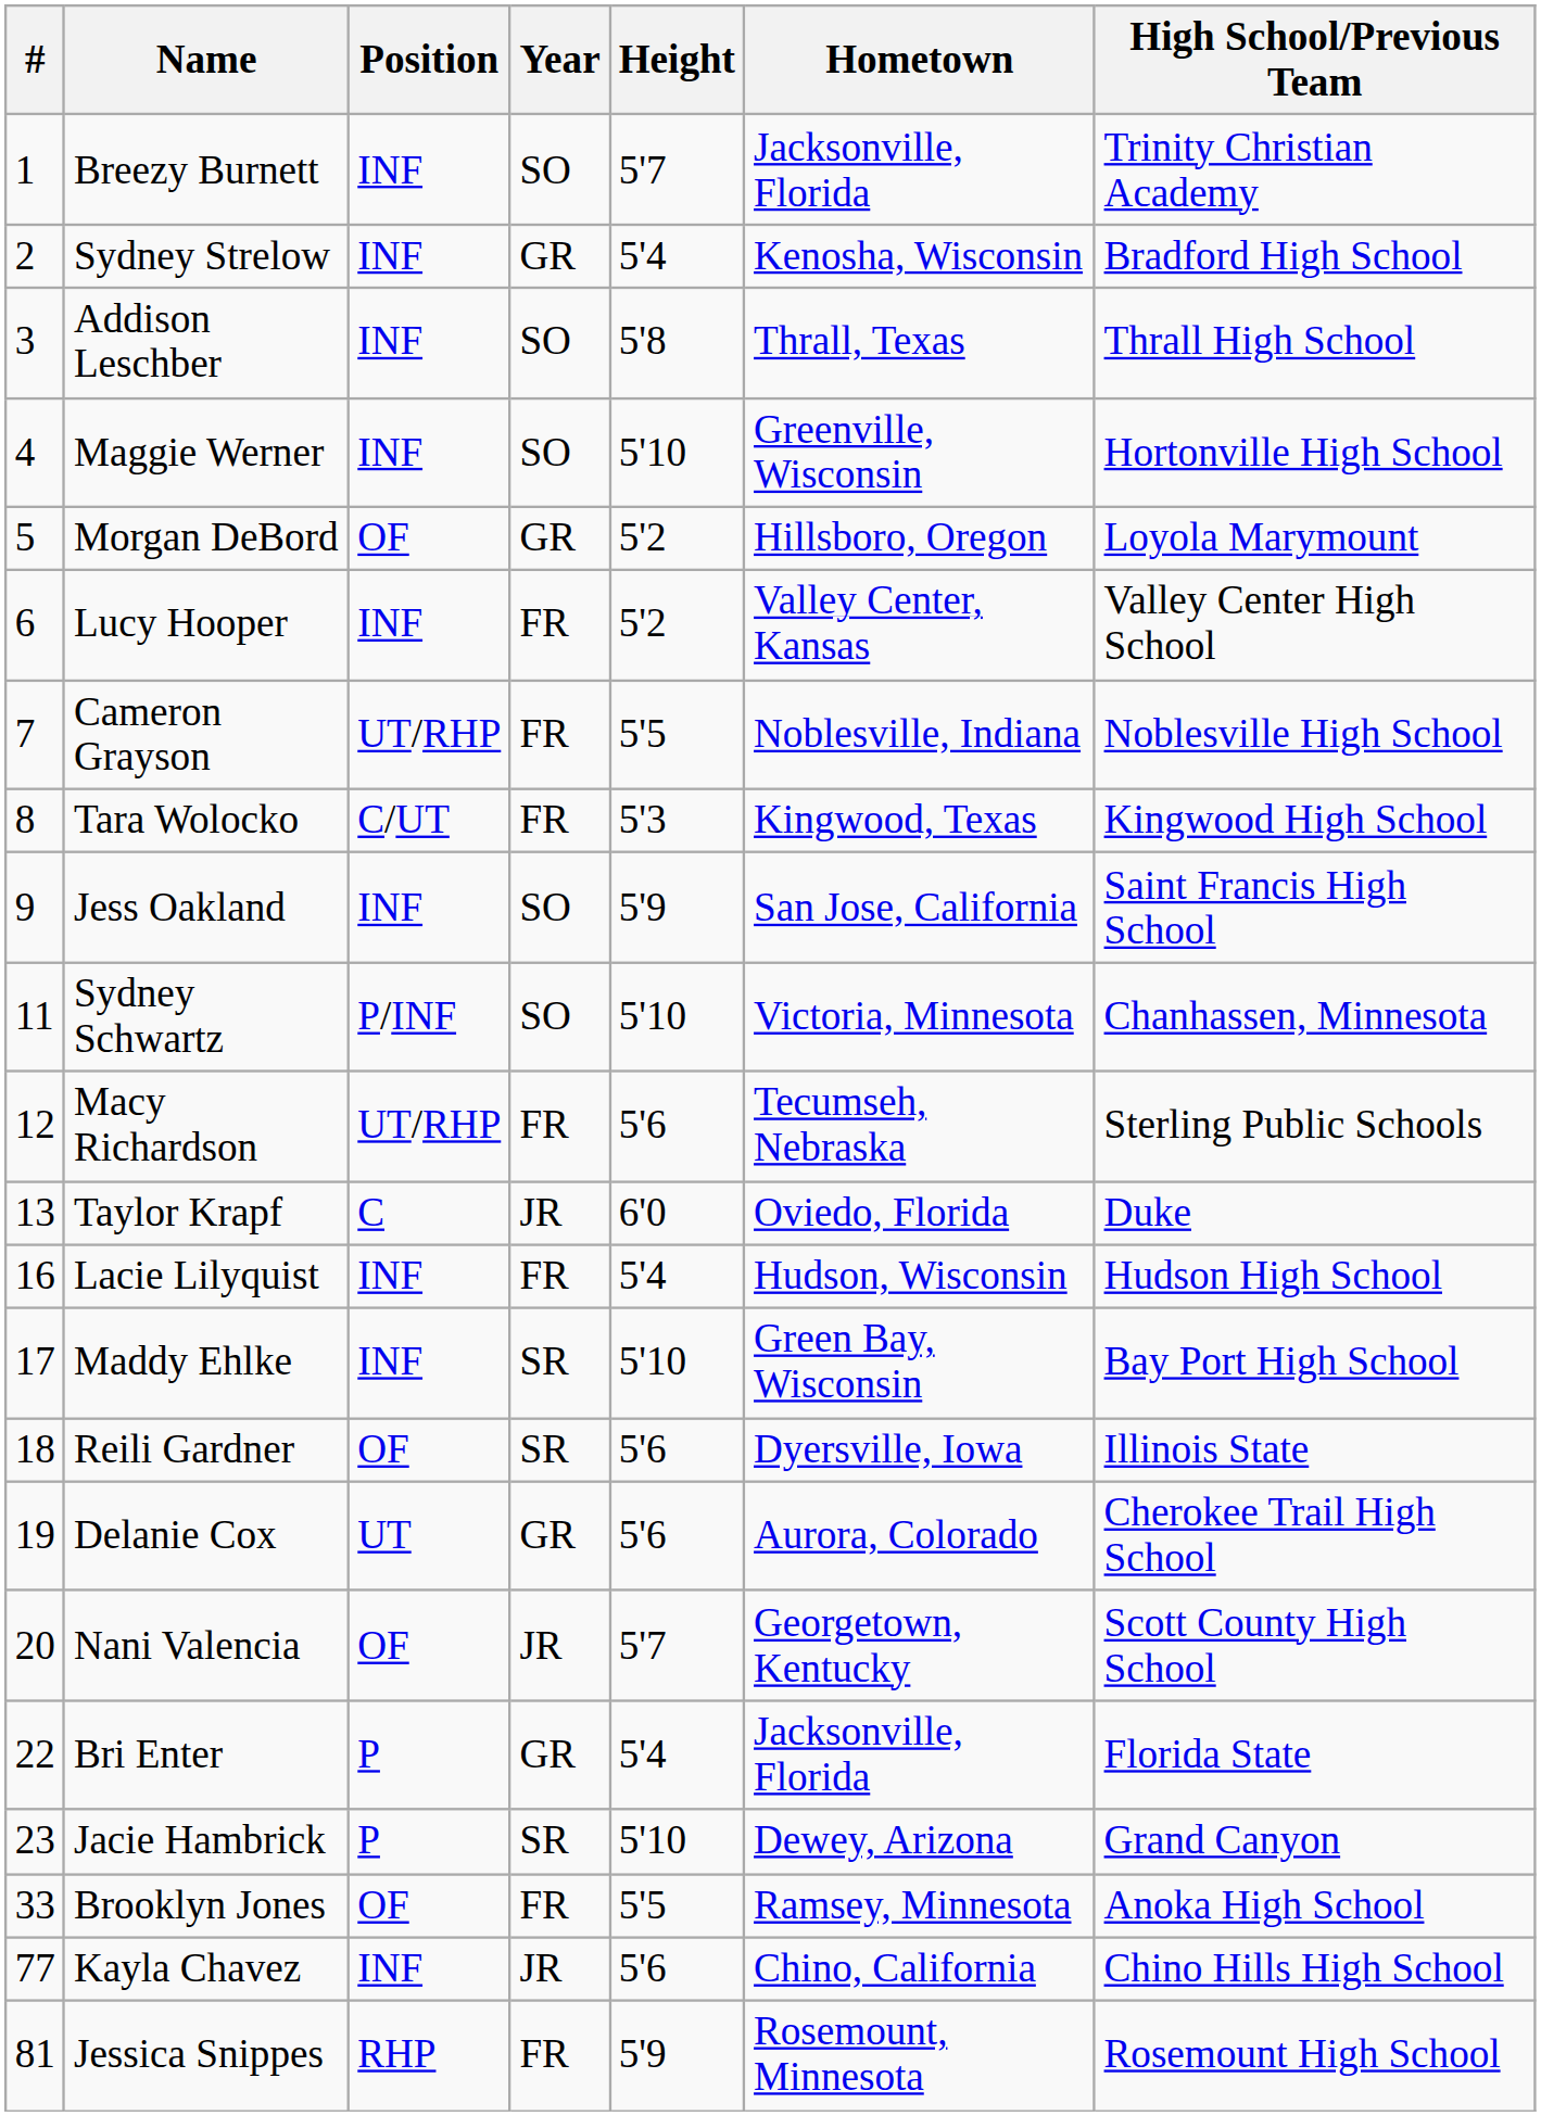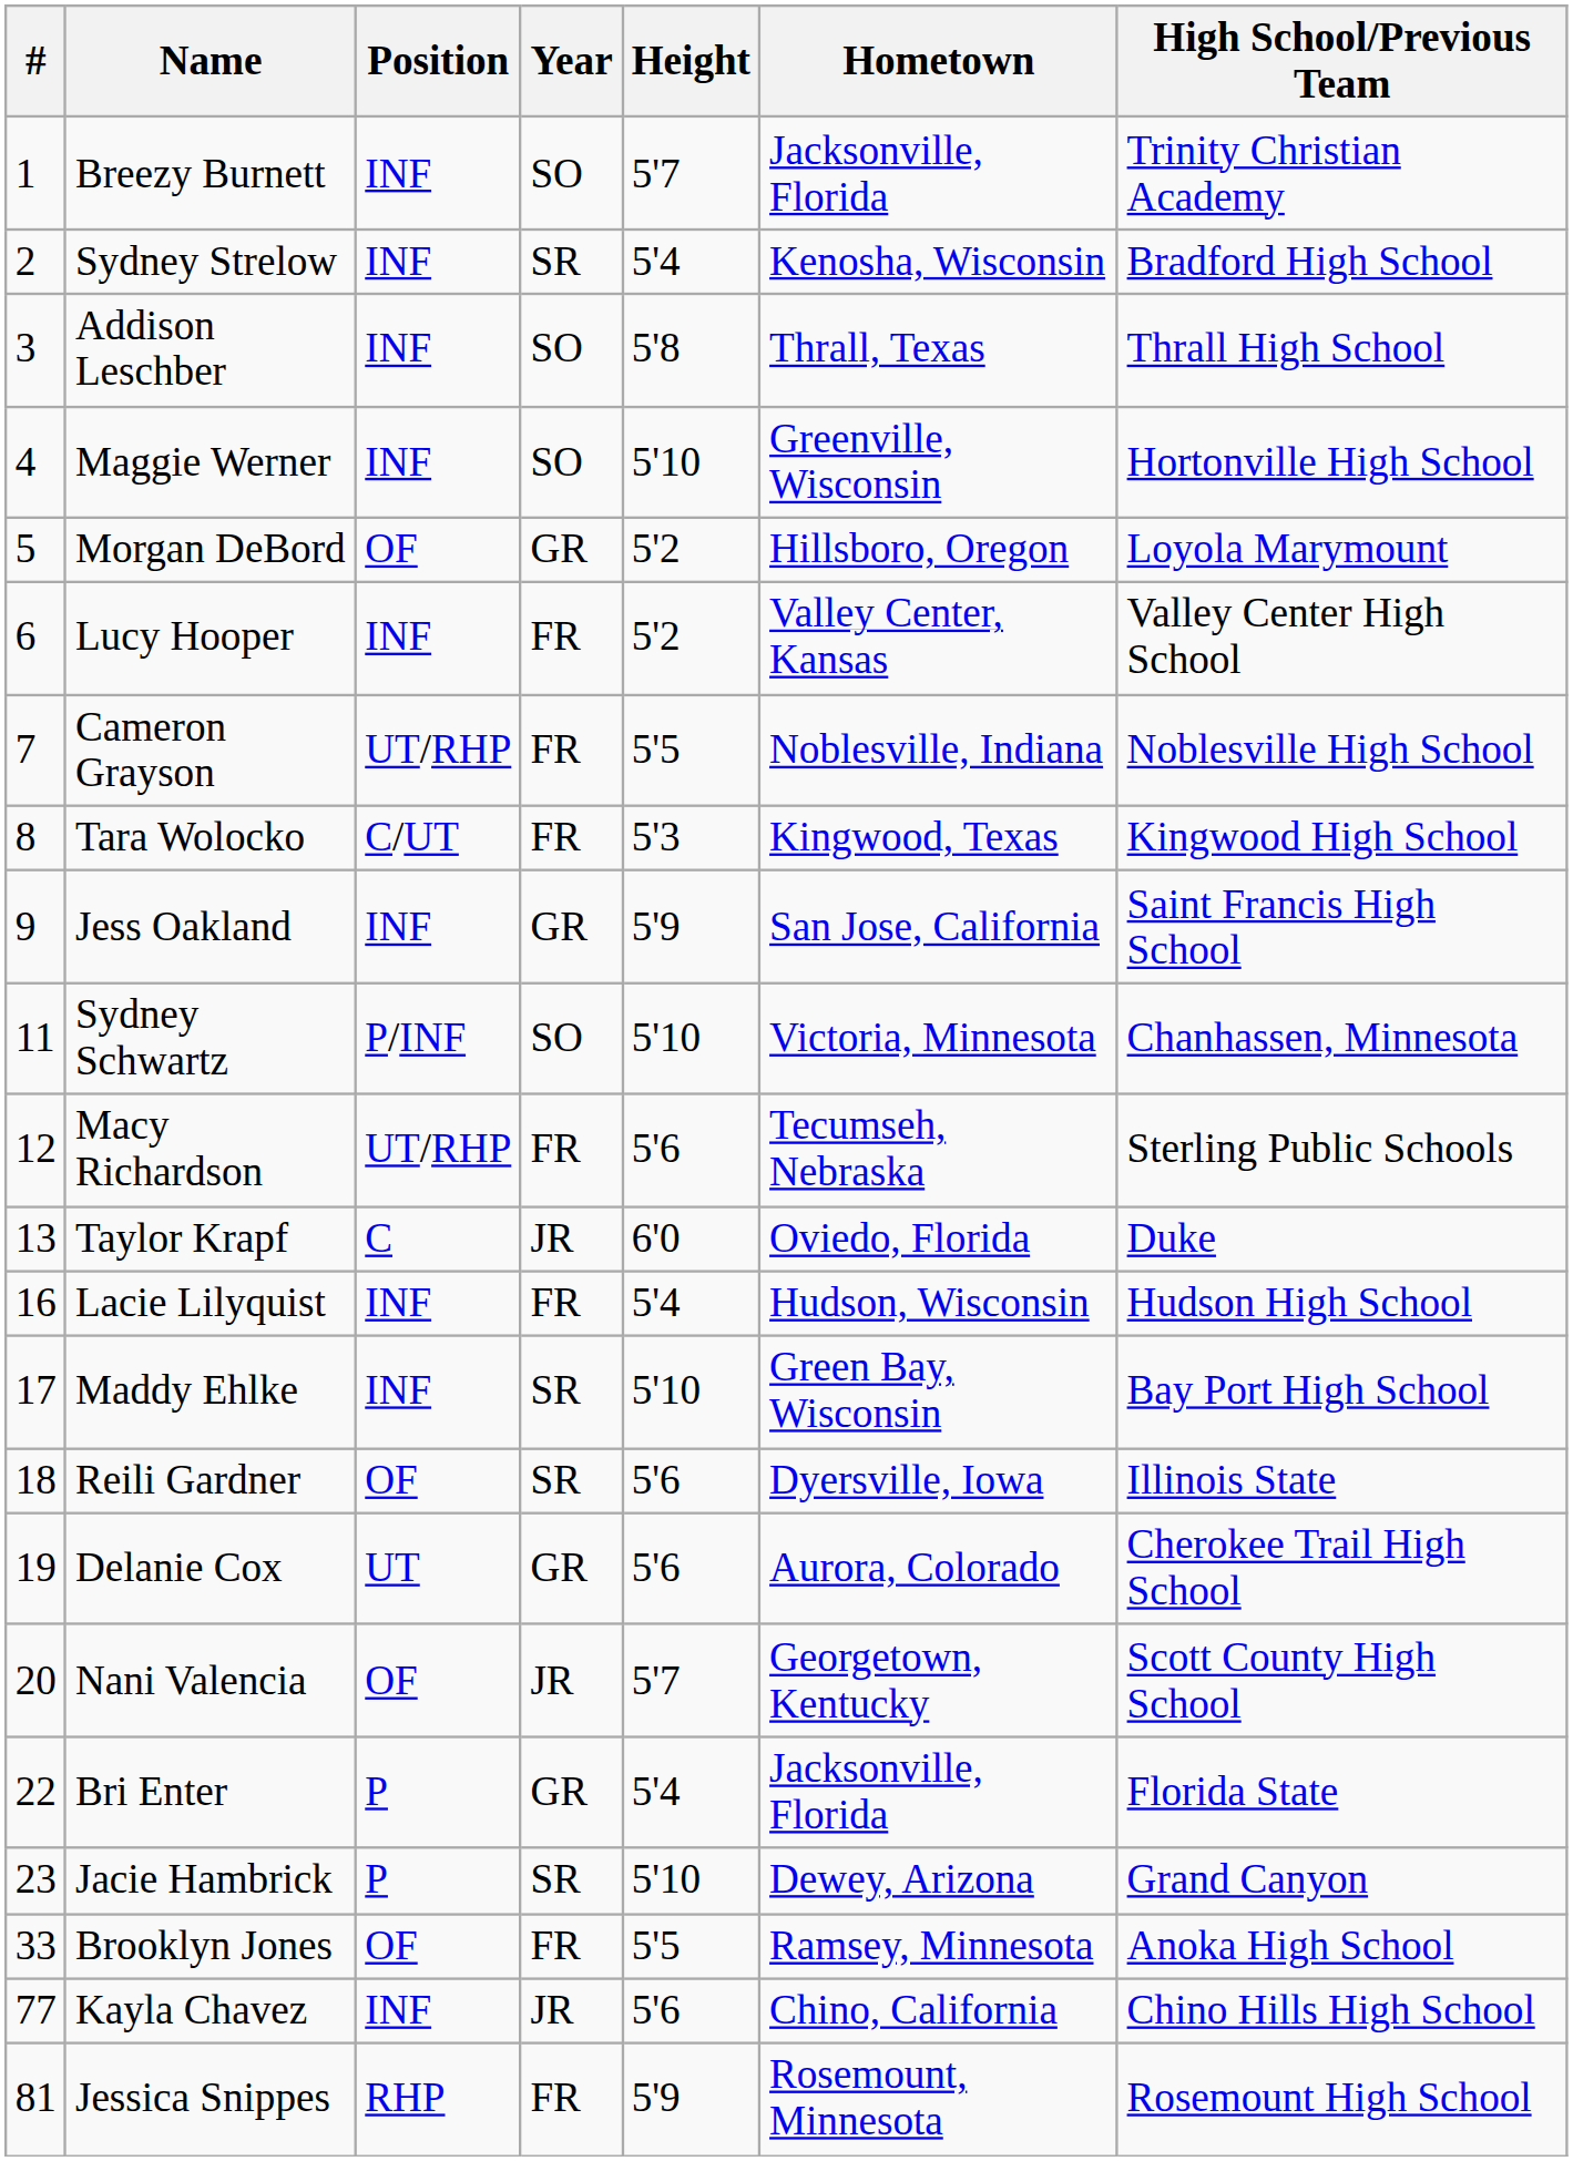Sydney Strelow | Year: GR -> SR
Jess Oakland | Year: SO -> GR
